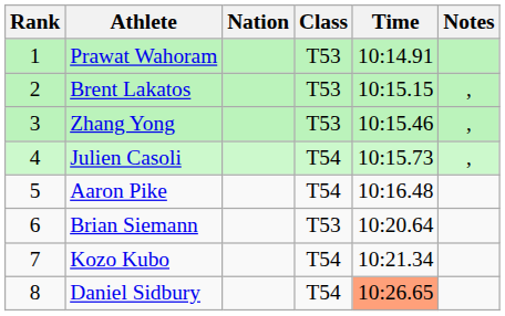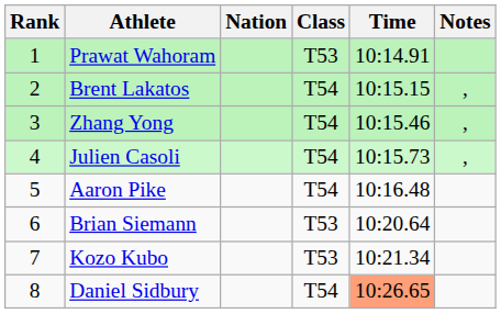Brent Lakatos | Class: T53 -> T54
Zhang Yong | Class: T53 -> T54
Kozo Kubo | Class: T54 -> T53
